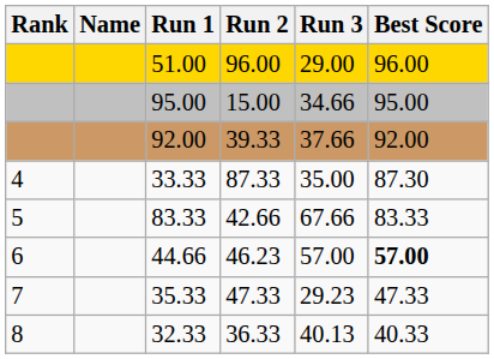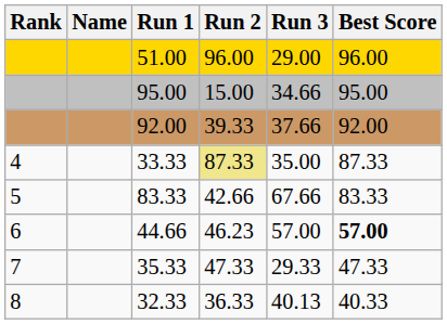33.33 | Run 2: no background -> khaki background
33.33 | Best Score: 87.30 -> 87.33
35.33 | Run 3: 29.23 -> 29.33
